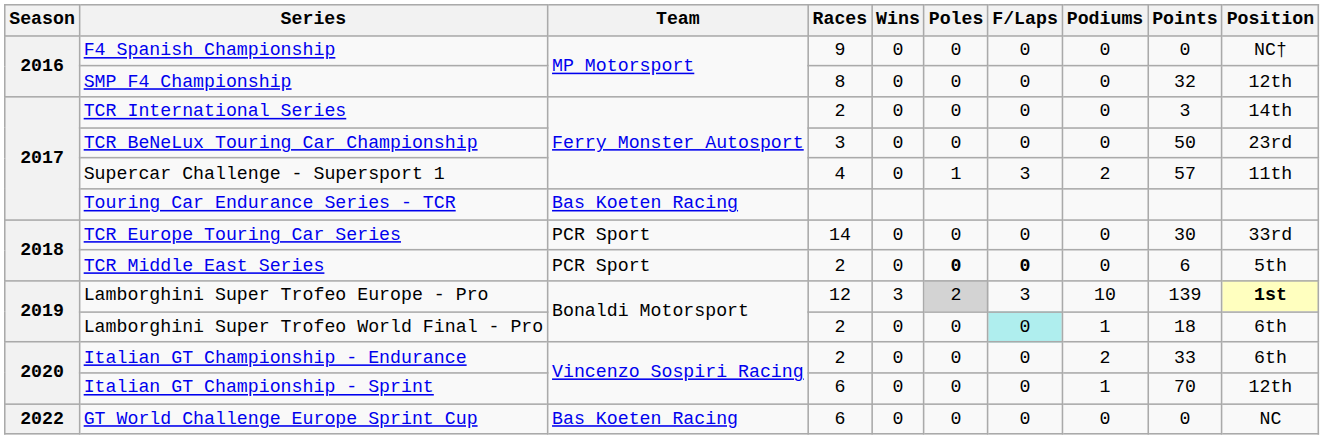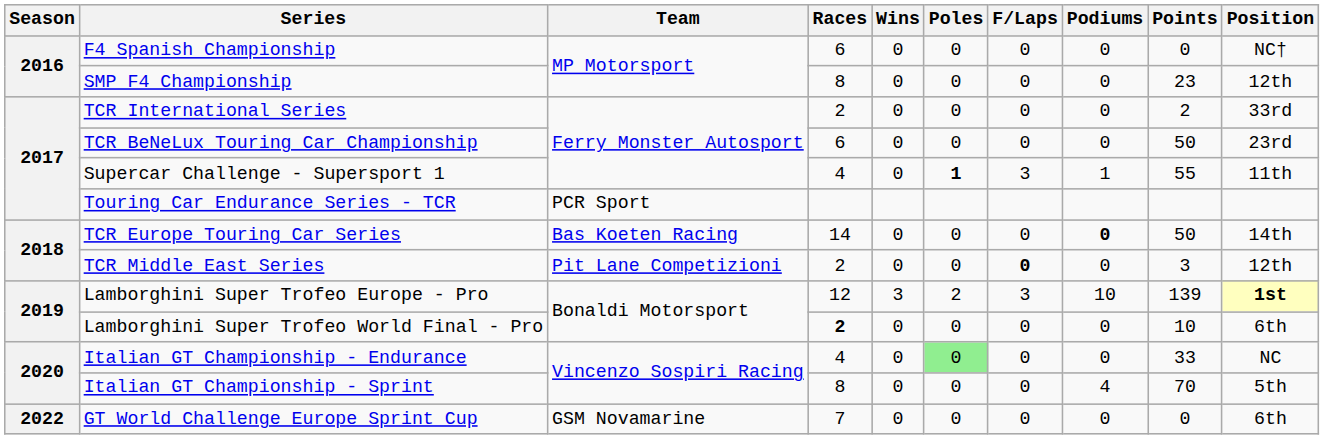F4 Spanish Championship | Races: 9 -> 6
SMP F4 Championship | Points: 32 -> 23
TCR International Series | Points: 3 -> 2
TCR International Series | Position: 14th -> 33rd
TCR BeNeLux Touring Car Championship | Races: 3 -> 6
Supercar Challenge - Supersport 1 | Poles: normal -> bold
Supercar Challenge - Supersport 1 | Podiums: 2 -> 1
Supercar Challenge - Supersport 1 | Points: 57 -> 55
Touring Car Endurance Series - TCR | Team: Bas Koeten Racing -> PCR Sport
TCR Europe Touring Car Series | Team: PCR Sport -> Bas Koeten Racing
TCR Europe Touring Car Series | Podiums: normal -> bold
TCR Europe Touring Car Series | Points: 30 -> 50
TCR Europe Touring Car Series | Position: 33rd -> 14th
TCR Middle East Series | Team: PCR Sport -> Pit Lane Competizioni
TCR Middle East Series | Poles: bold -> normal
TCR Middle East Series | Points: 6 -> 3
TCR Middle East Series | Position: 5th -> 12th
Lamborghini Super Trofeo Europe - Pro | Poles: lightgrey background -> no background
Lamborghini Super Trofeo World Final - Pro | Races: normal -> bold
Lamborghini Super Trofeo World Final - Pro | F/Laps: paleturquoise background -> no background
Lamborghini Super Trofeo World Final - Pro | Podiums: 1 -> 0
Lamborghini Super Trofeo World Final - Pro | Points: 18 -> 10
Italian GT Championship - Endurance | Races: 2 -> 4
Italian GT Championship - Endurance | Poles: no background -> lightgreen background
Italian GT Championship - Endurance | Podiums: 2 -> 0
Italian GT Championship - Endurance | Position: 6th -> NC
Italian GT Championship - Sprint | Races: 6 -> 8
Italian GT Championship - Sprint | Podiums: 1 -> 4
Italian GT Championship - Sprint | Position: 12th -> 5th
GT World Challenge Europe Sprint Cup | Team: Bas Koeten Racing -> GSM Novamarine
GT World Challenge Europe Sprint Cup | Races: 6 -> 7
GT World Challenge Europe Sprint Cup | Position: NC -> 6th
